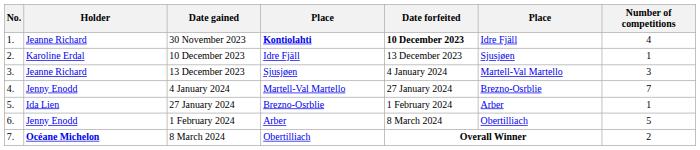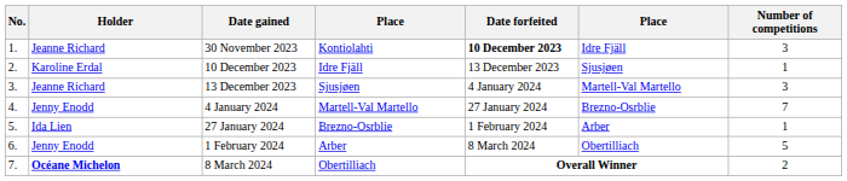30 November 2023 | column 4: bold -> normal
30 November 2023 | Number of competitions: 4 -> 3
